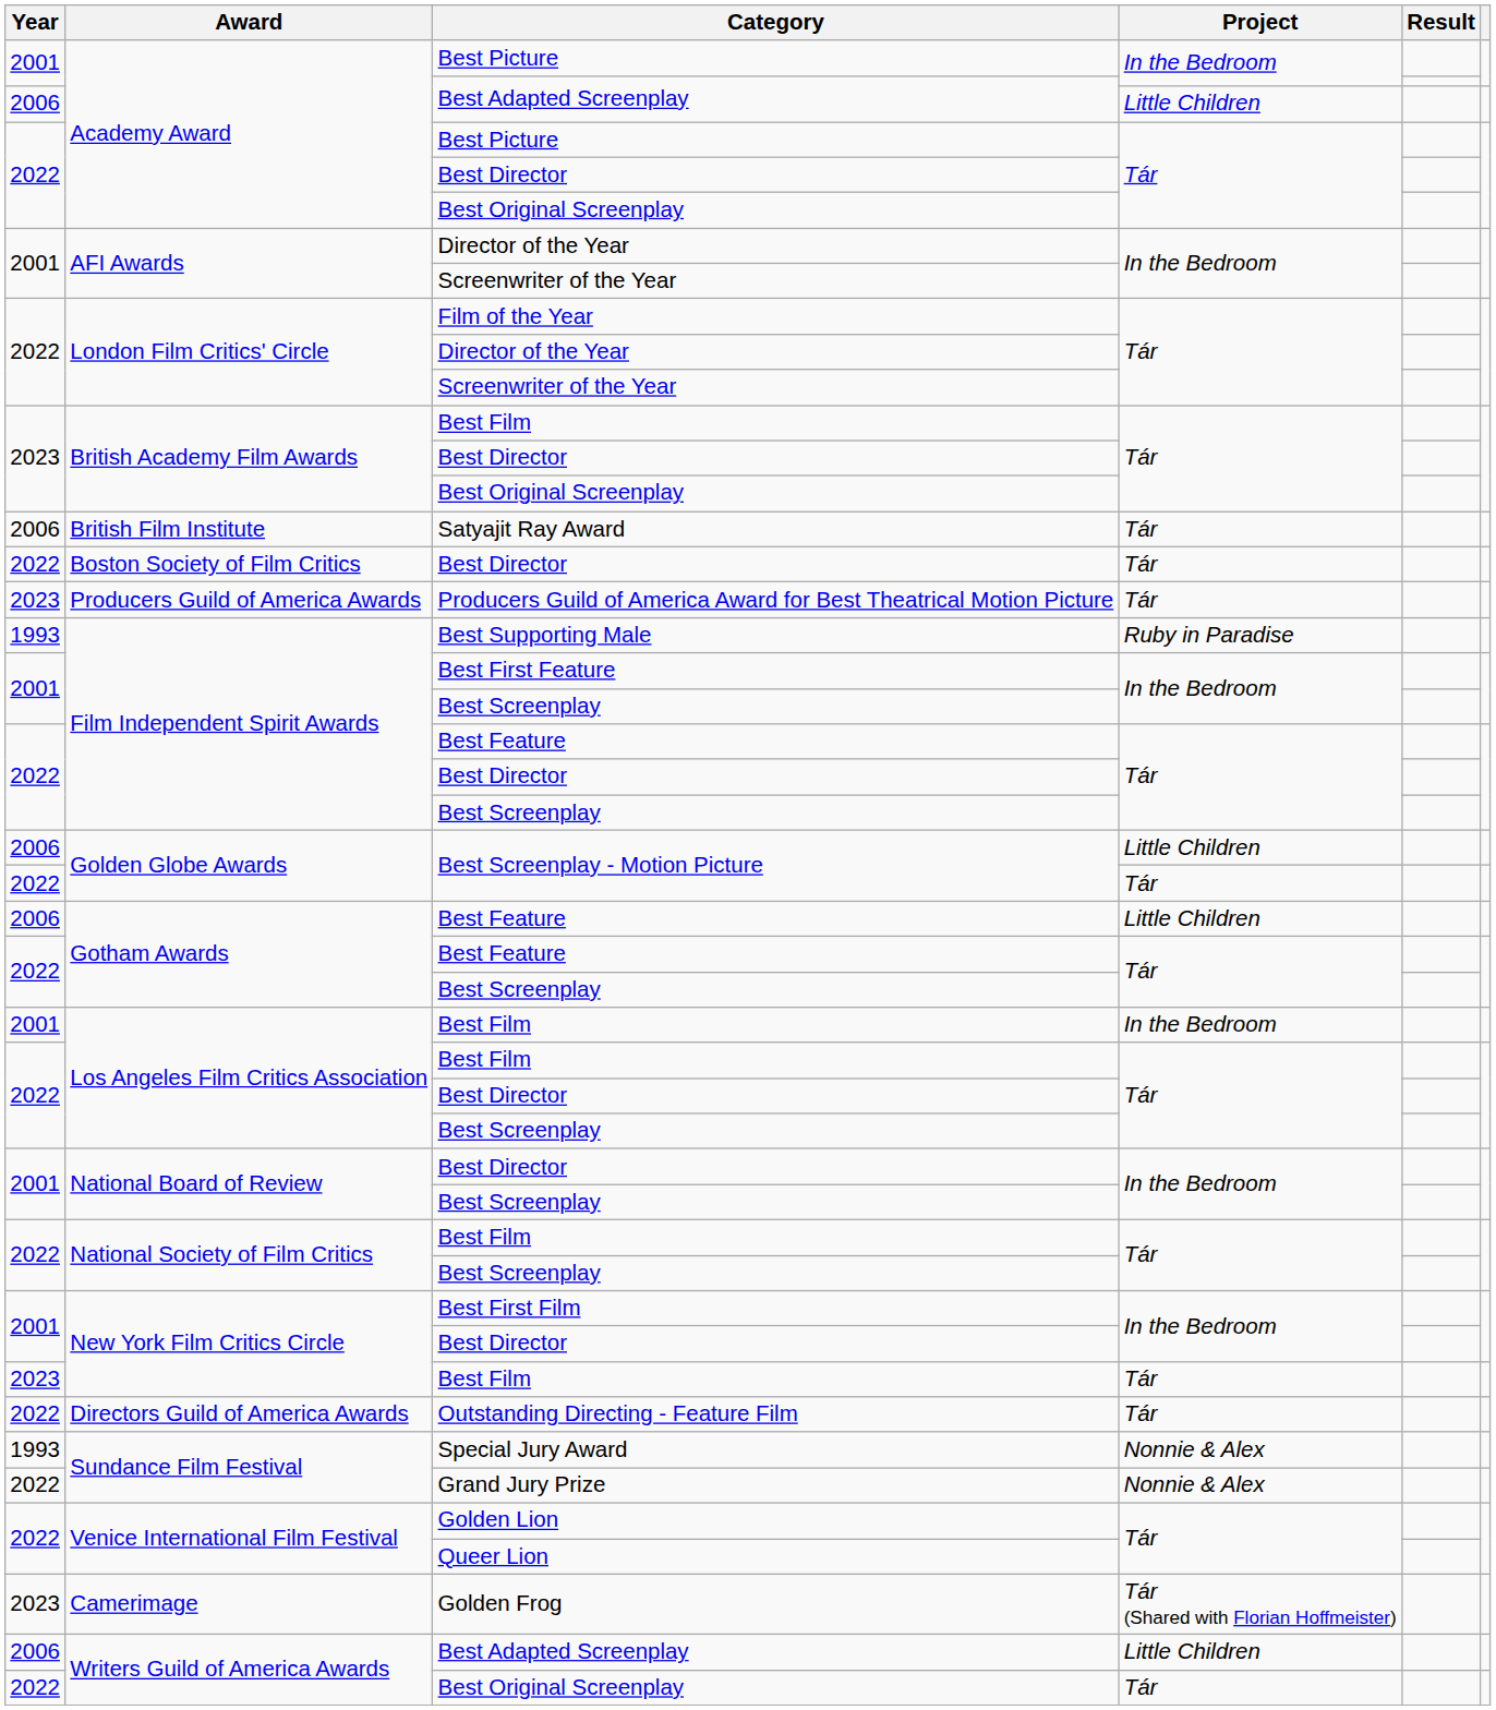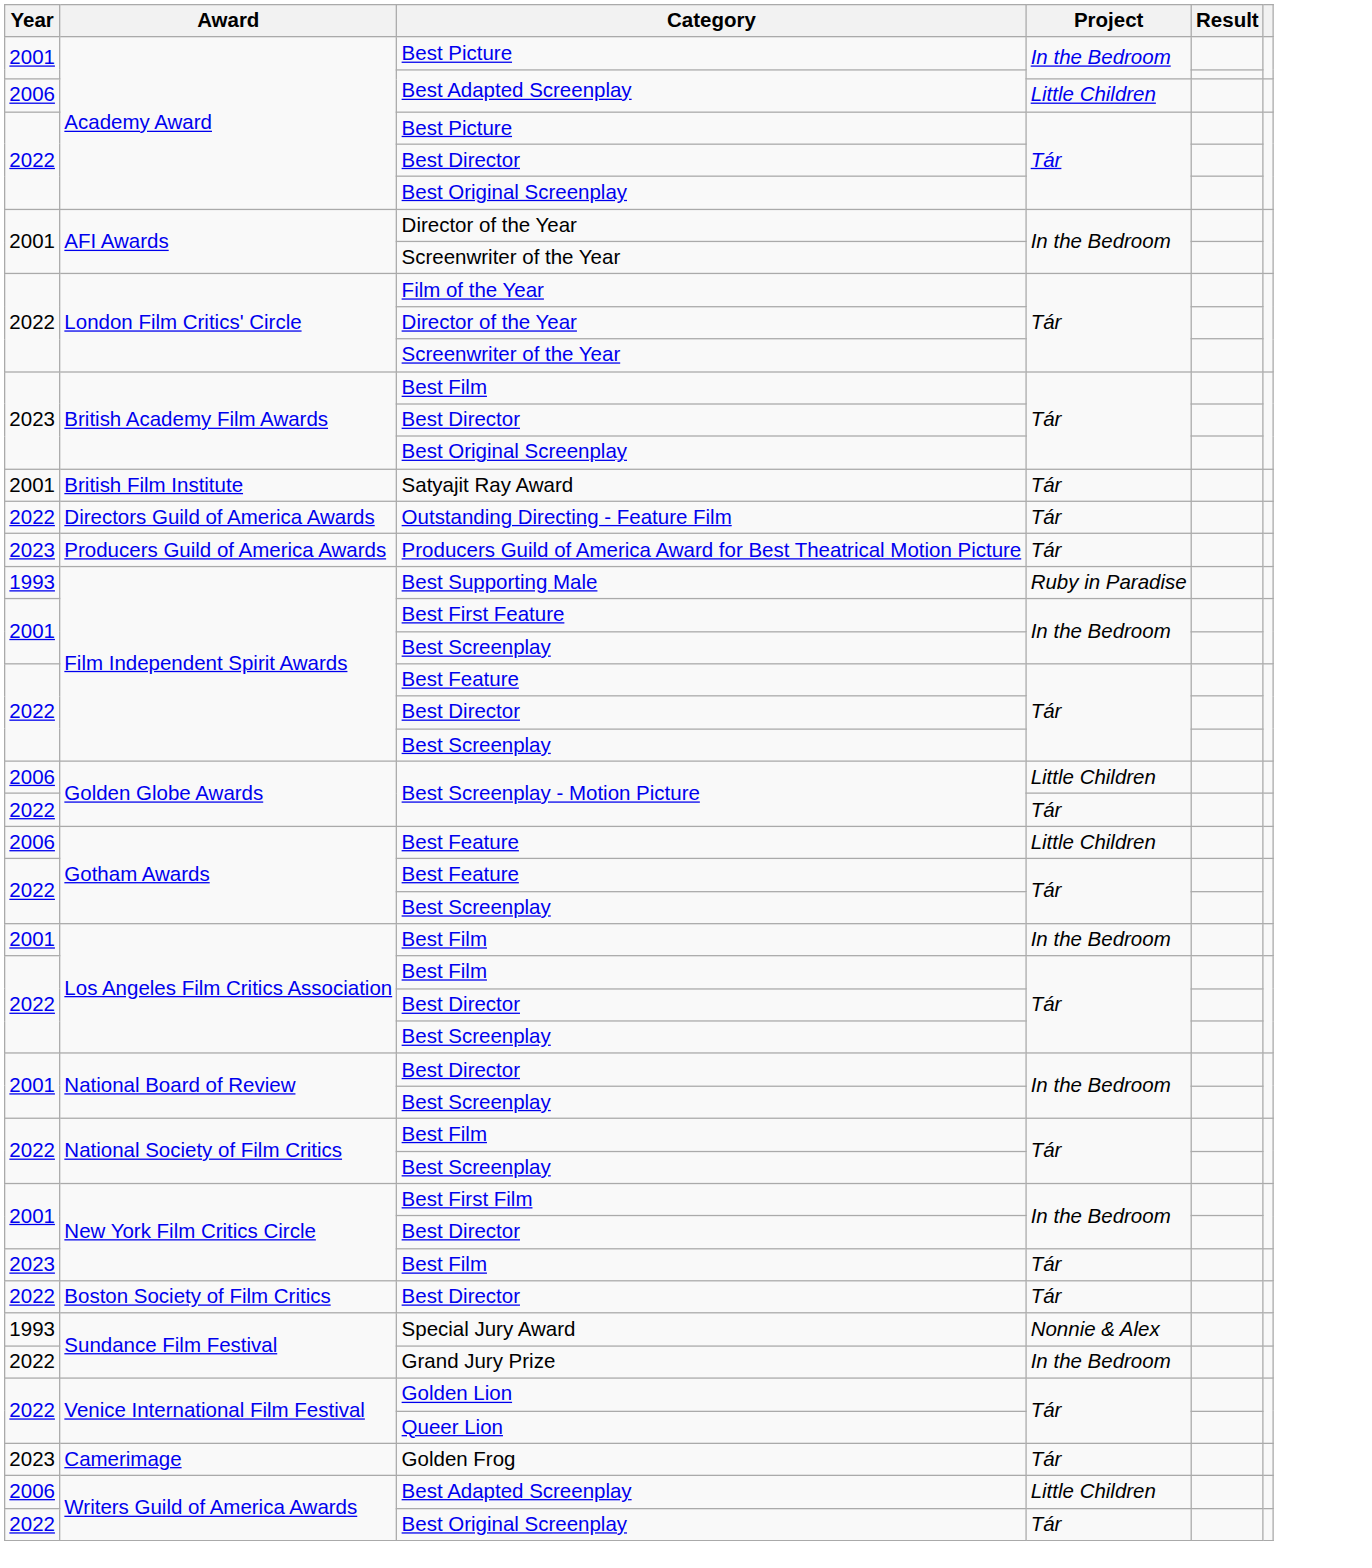Satyajit Ray Award | Year: 2006 -> 2001
rows swapped: Outstanding Directing - Feature Film <-> Boston Society of Film Critics / Best Director
Grand Jury Prize | Project: Nonnie & Alex -> In the Bedroom
Golden Frog | Project: Tár (Shared with Florian Hoffmeister) -> Tár
